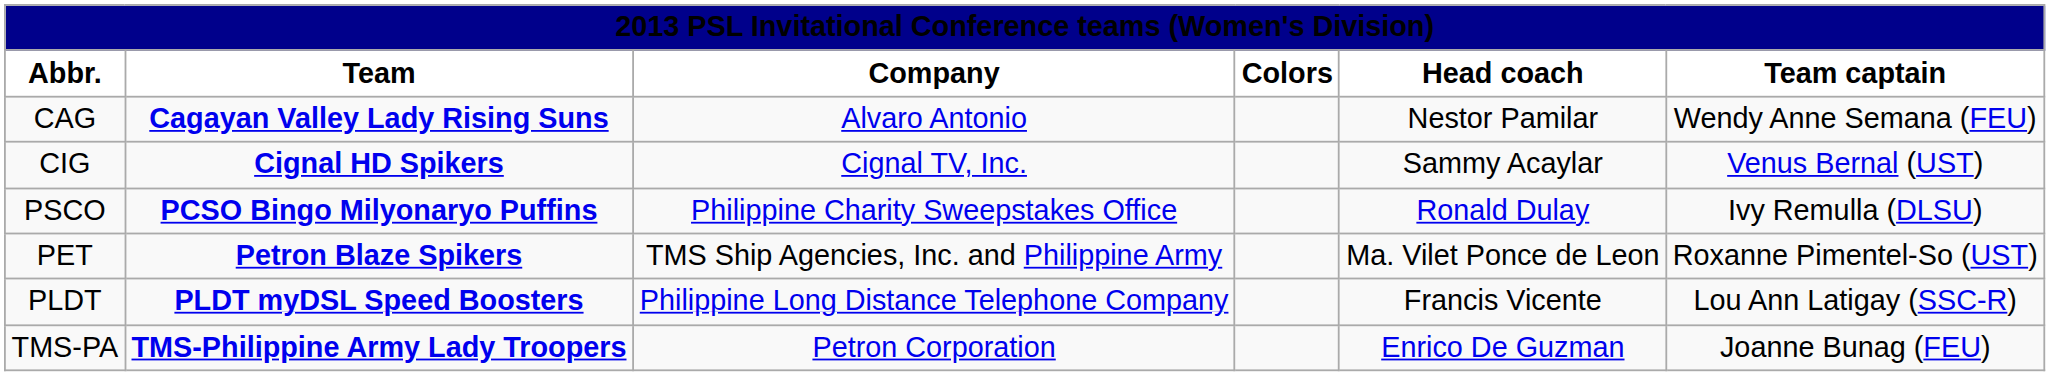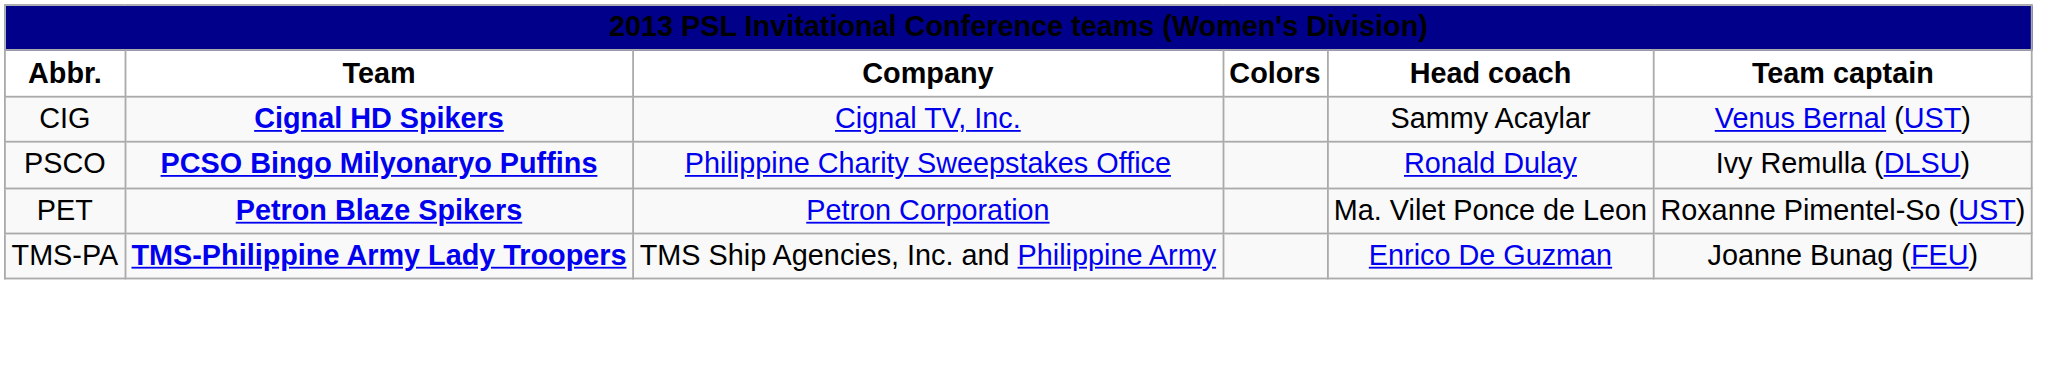- row: CAG | Cagayan Valley Lady Rising Suns | Alvaro Antonio | Nestor Pamilar | Wendy Anne Semana (FEU)
PET | Company: TMS Ship Agencies, Inc. and Philippine Army -> Petron Corporation
- row: PLDT | PLDT myDSL Speed Boosters | Philippine Long Distance Telephone Company | Francis Vicente | Lou Ann Latigay (SSC-R)
TMS-PA | Company: Petron Corporation -> TMS Ship Agencies, Inc. and Philippine Army
